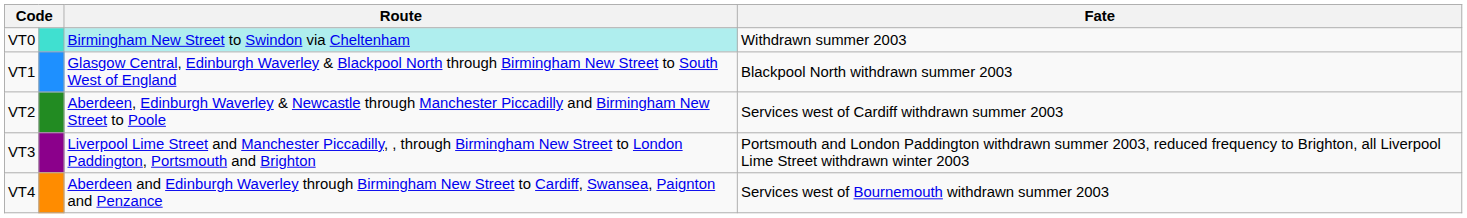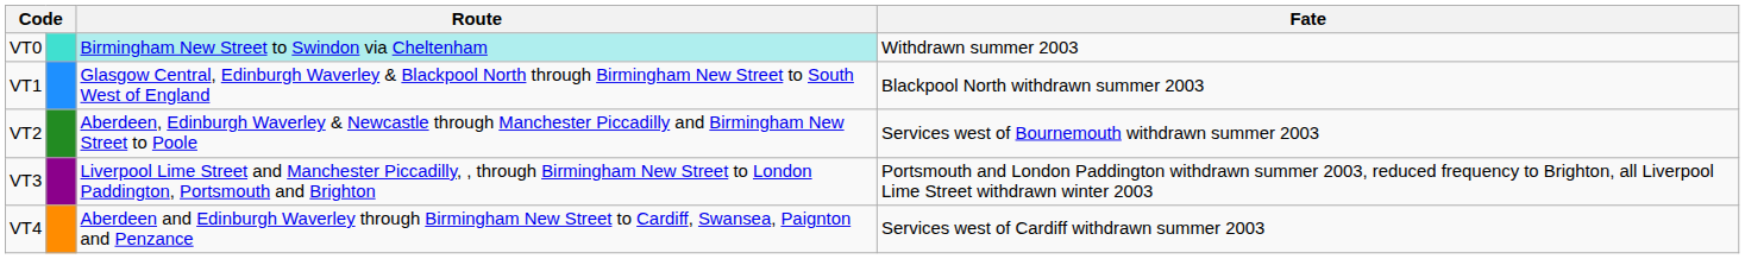VT2 | Fate: Services west of Cardiff withdrawn summer 2003 -> Services west of Bournemouth withdrawn summer 2003
VT4 | Fate: Services west of Bournemouth withdrawn summer 2003 -> Services west of Cardiff withdrawn summer 2003
